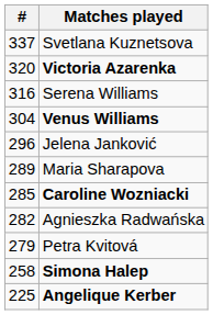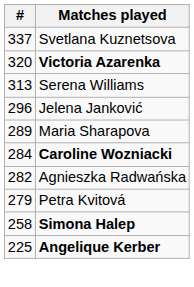Serena Williams | #: 316 -> 313
- row: 304 | Venus Williams
Caroline Wozniacki | #: 285 -> 284
